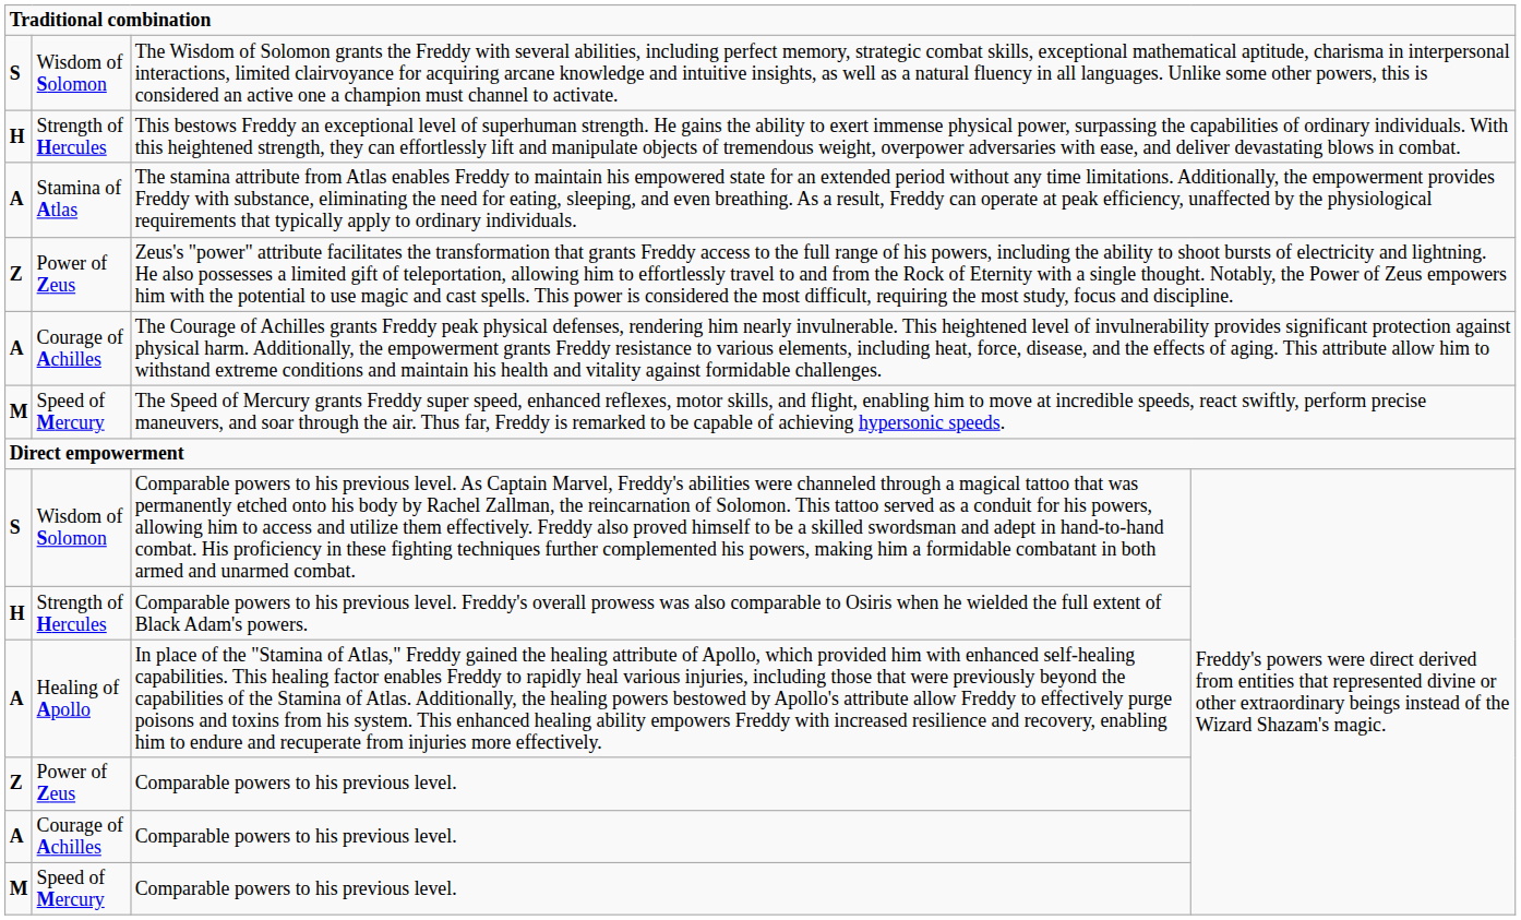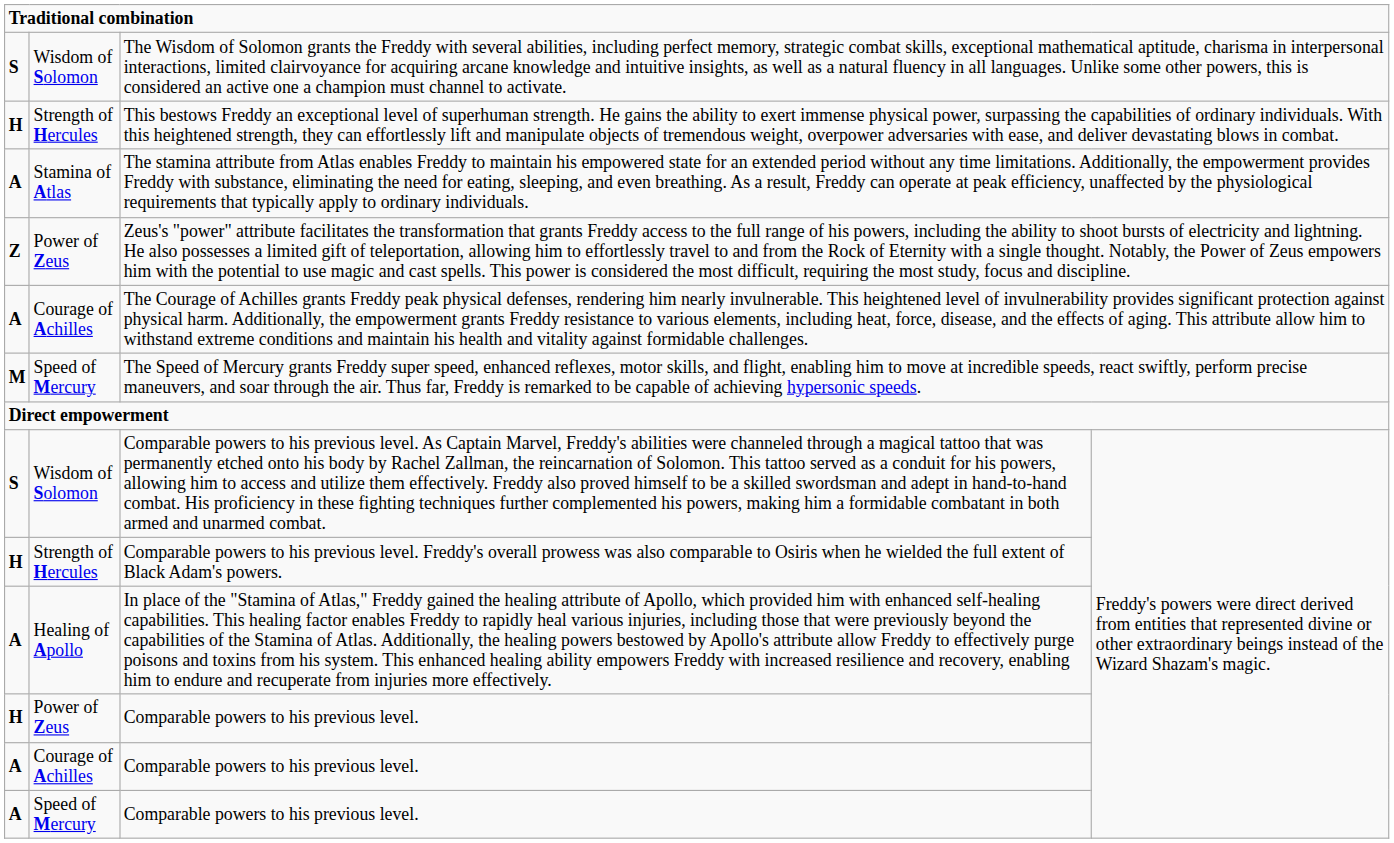Power of Zeus / Comparable powers to his previous level. | column 1: Z -> H
Speed of Mercury / Comparable powers to his previous level. | column 1: M -> A
